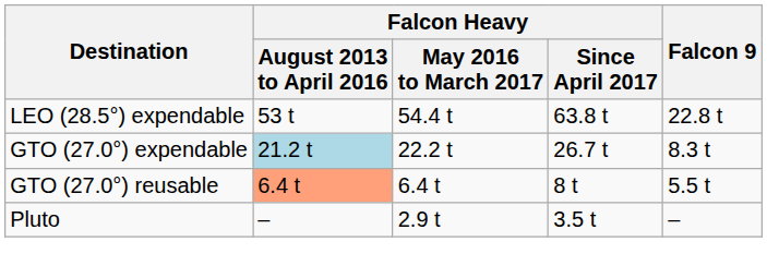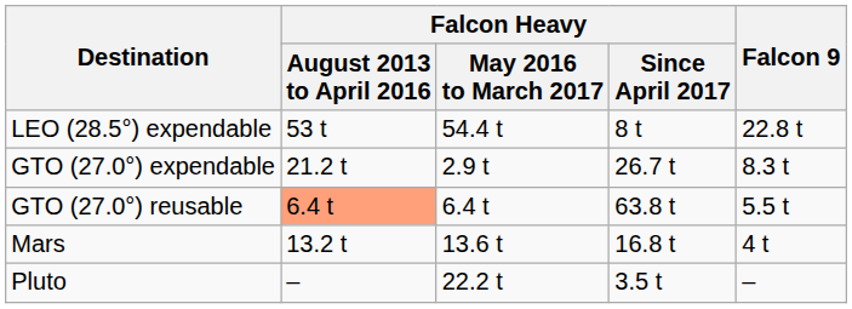LEO (28.5°) expendable | Falcon Heavy / Since April 2017: 63.8 t -> 8 t
GTO (27.0°) expendable | Falcon Heavy / August 2013 to April 2016: lightblue background -> no background
GTO (27.0°) expendable | Falcon Heavy / May 2016 to March 2017: 22.2 t -> 2.9 t
GTO (27.0°) reusable | Falcon Heavy / Since April 2017: 8 t -> 63.8 t
+ row: Mars | 13.2 t | 13.6 t | 16.8 t | 4 t
Pluto | Falcon Heavy / May 2016 to March 2017: 2.9 t -> 22.2 t
